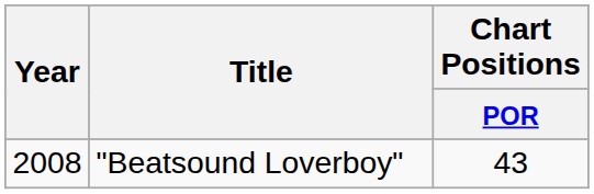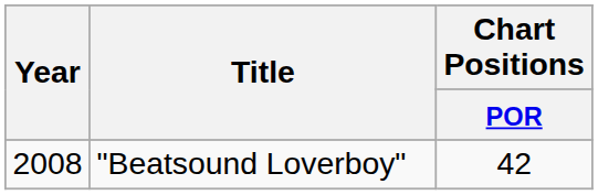"Beatsound Loverboy" | Chart Positions / POR: 43 -> 42
